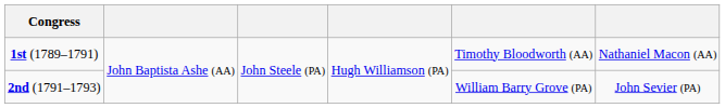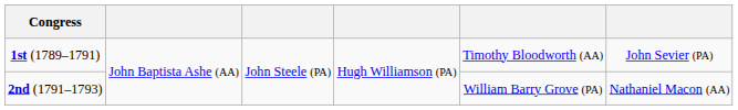1st (1789–1791) | column 6: Nathaniel Macon (AA) -> John Sevier (PA)
2nd (1791–1793) | column 6: John Sevier (PA) -> Nathaniel Macon (AA)
